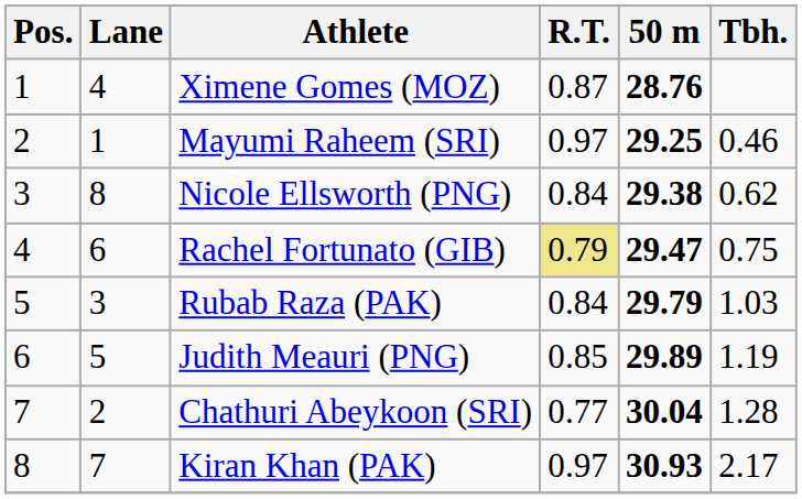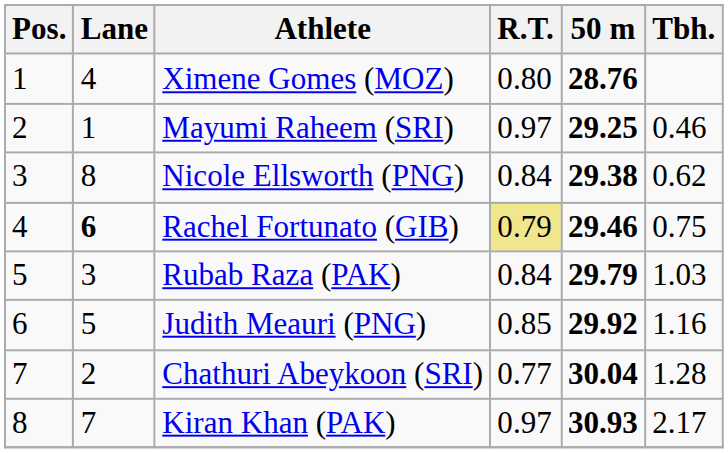Ximene Gomes (MOZ) | R.T.: 0.87 -> 0.80
Rachel Fortunato (GIB) | Lane: normal -> bold
Rachel Fortunato (GIB) | 50 m: 29.47 -> 29.46
Judith Meauri (PNG) | 50 m: 29.89 -> 29.92
Judith Meauri (PNG) | Tbh.: 1.19 -> 1.16
